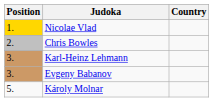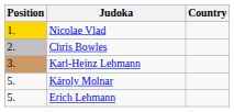- row: 3. | Evgeny Babanov
+ row: 5. | Erich Lehmann
